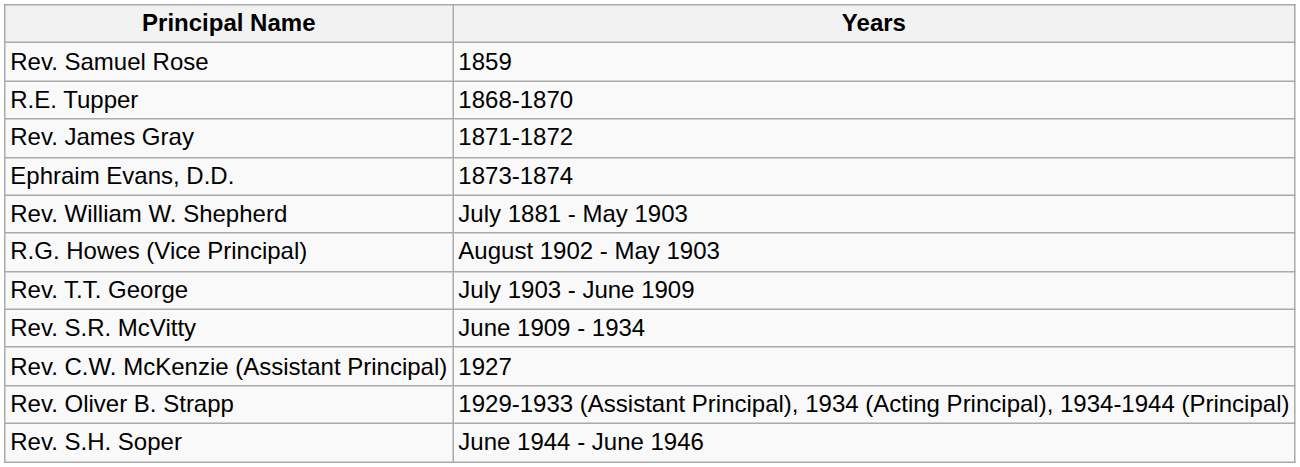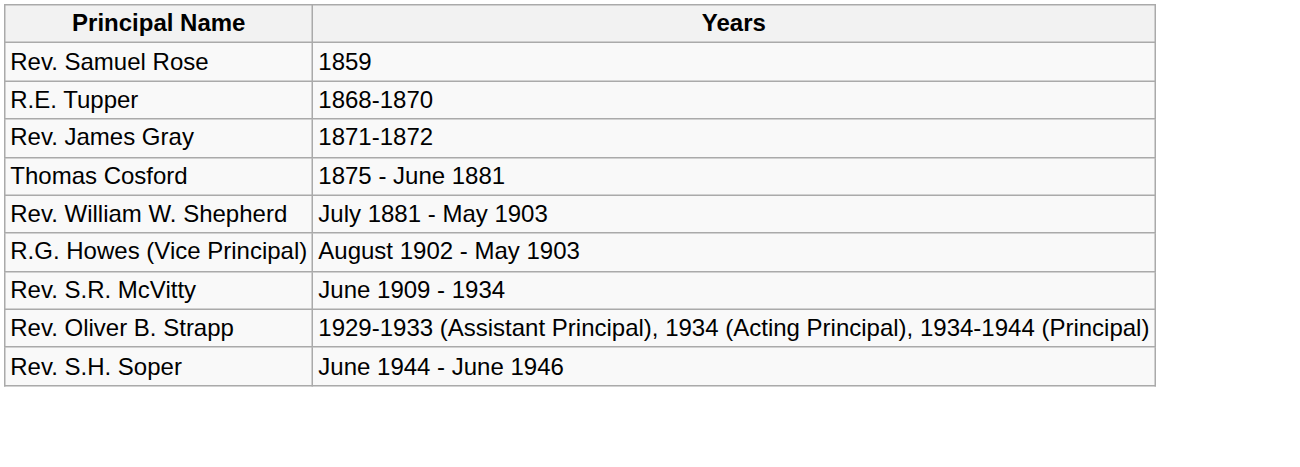- row: Ephraim Evans, D.D. | 1873-1874
+ row: Thomas Cosford | 1875 - June 1881
- row: Rev. T.T. George | July 1903 - June 1909
- row: Rev. C.W. McKenzie (Assistant Principal) | 1927
